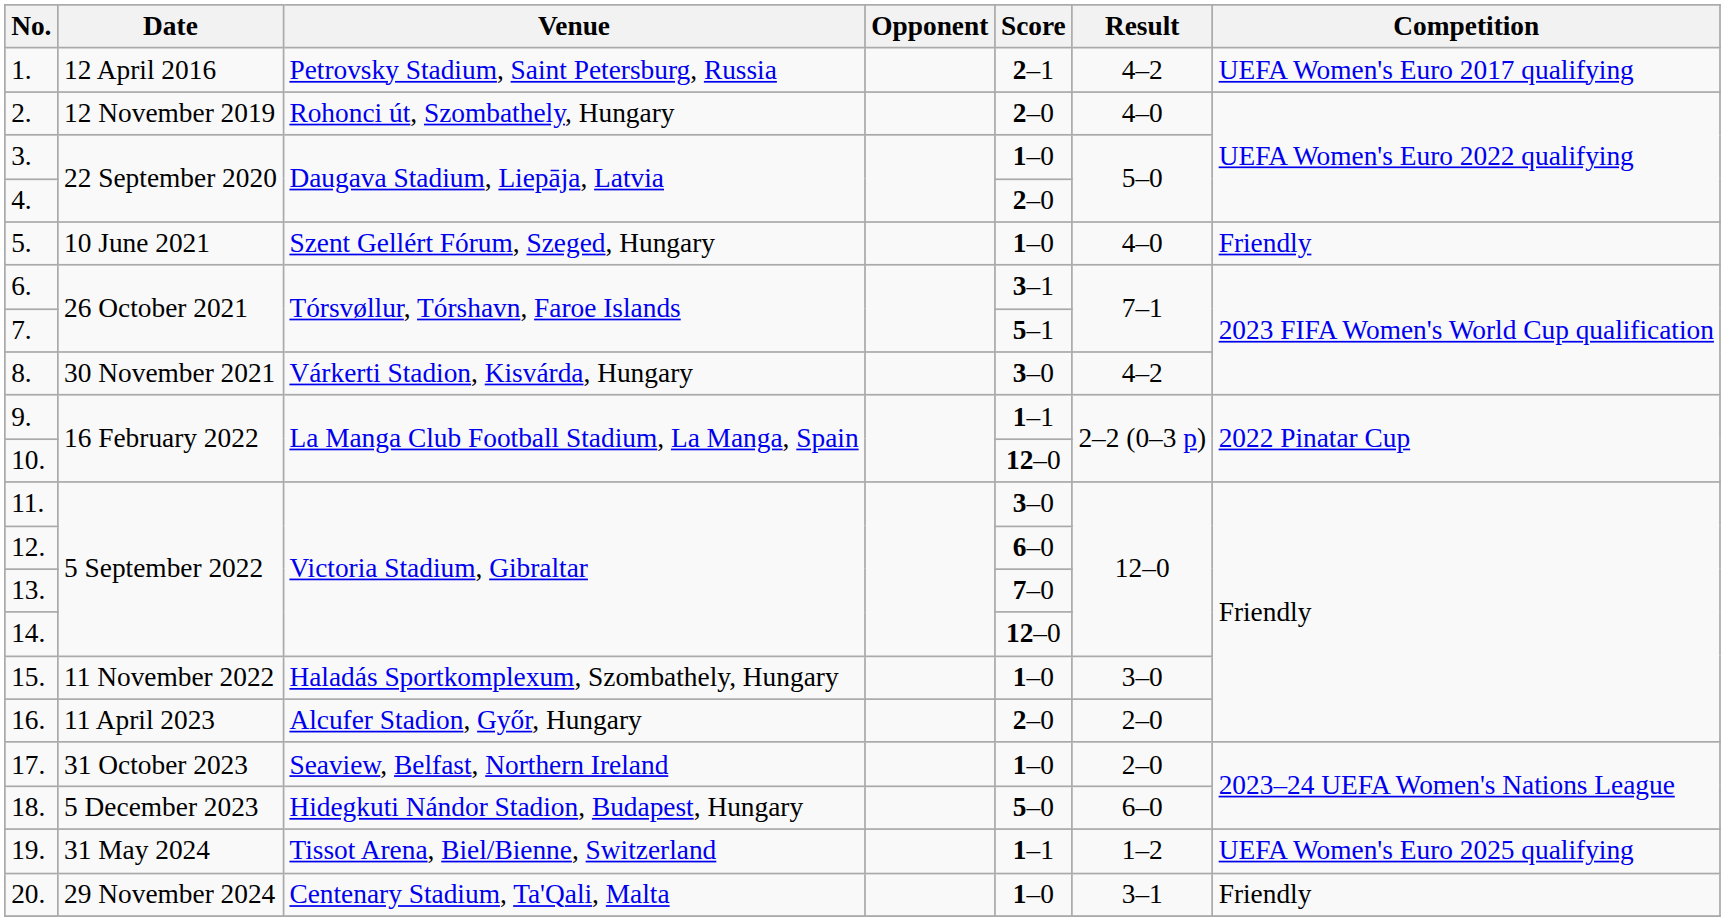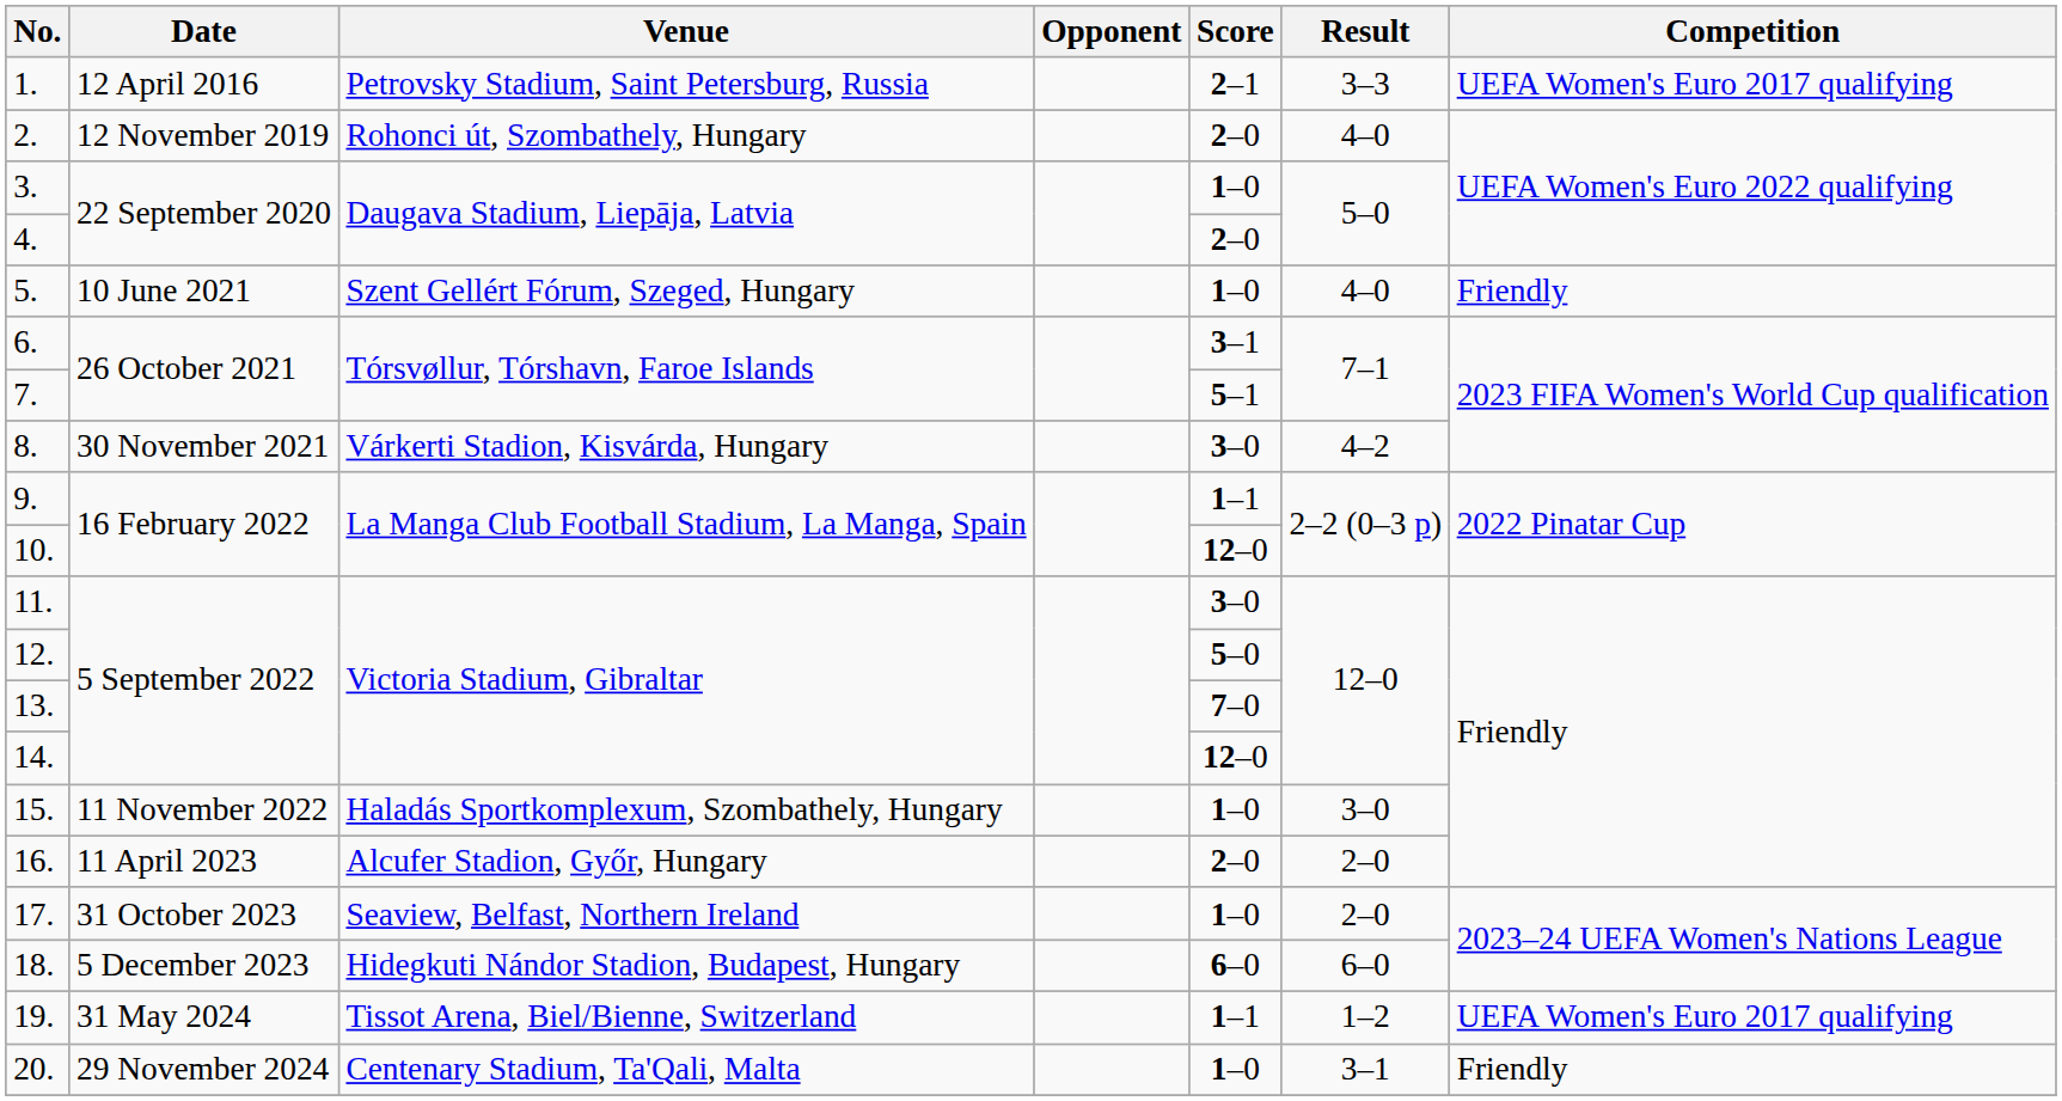1. | Result: 4–2 -> 3–3
12. | Score: 6–0 -> 5–0
18. | Score: 5–0 -> 6–0
19. | Competition: UEFA Women's Euro 2025 qualifying -> UEFA Women's Euro 2017 qualifying
